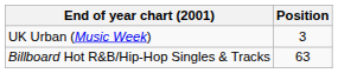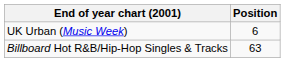UK Urban (Music Week) | Position: 3 -> 6
